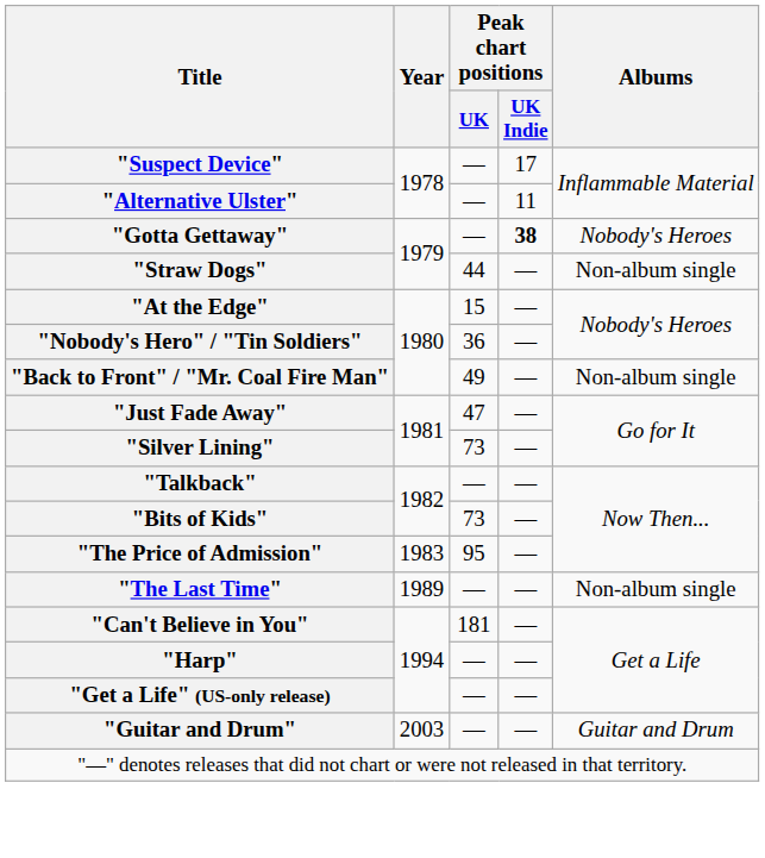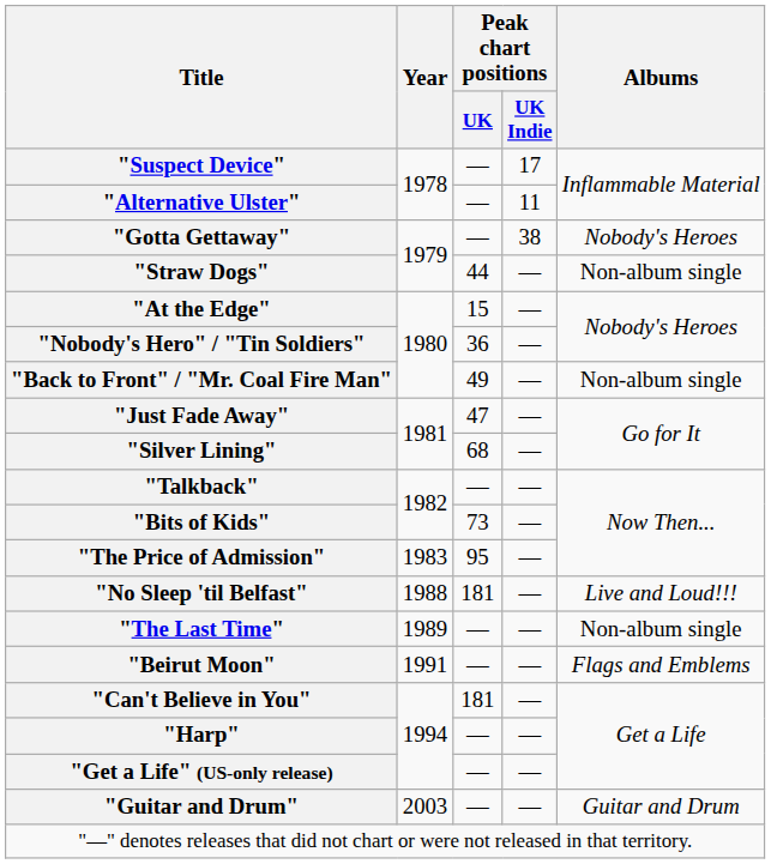"Gotta Gettaway" | Peak chart positions / UK Indie: bold -> normal
"Silver Lining" | Peak chart positions / UK: 73 -> 68
+ row: "No Sleep 'til Belfast" | 1988 | 181 | — | Live and Loud!!!
+ row: "Beirut Moon" | 1991 | — | — | Flags and Emblems
